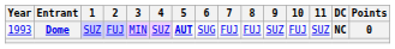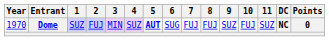Dome | Year: 1993 -> 1970
